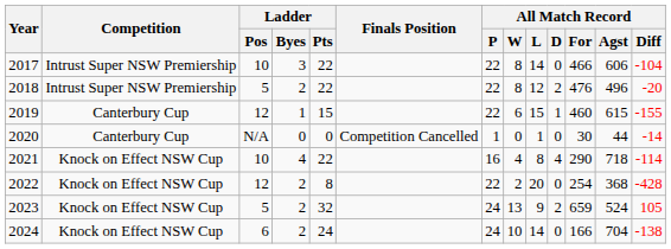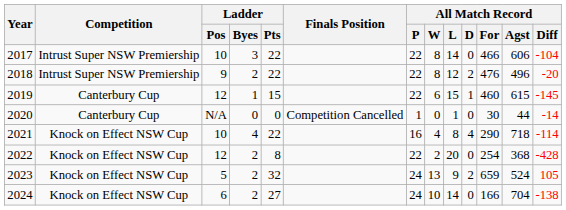2018 | Ladder / Pos: 5 -> 9
2019 | All Match Record / Diff: -155 -> -145
2024 | Ladder / Pts: 24 -> 27
